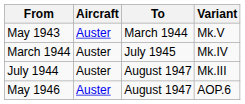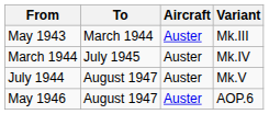columns swapped: To <-> Aircraft
May 1943 | Variant: Mk.V -> Mk.III
July 1944 | Variant: Mk.III -> Mk.V
